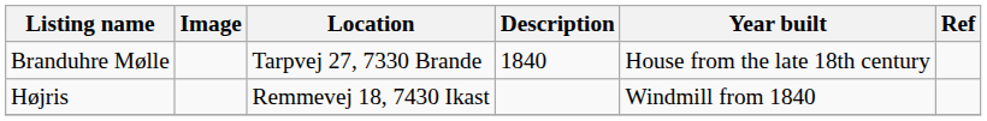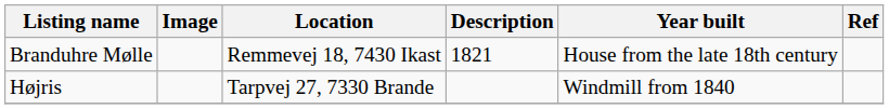Branduhre Mølle | Location: Tarpvej 27, 7330 Brande -> Remmevej 18, 7430 Ikast
Branduhre Mølle | Description: 1840 -> 1821
Højris | Location: Remmevej 18, 7430 Ikast -> Tarpvej 27, 7330 Brande
